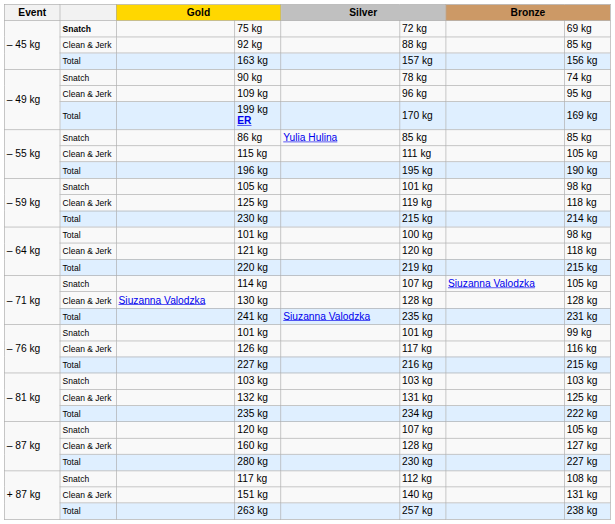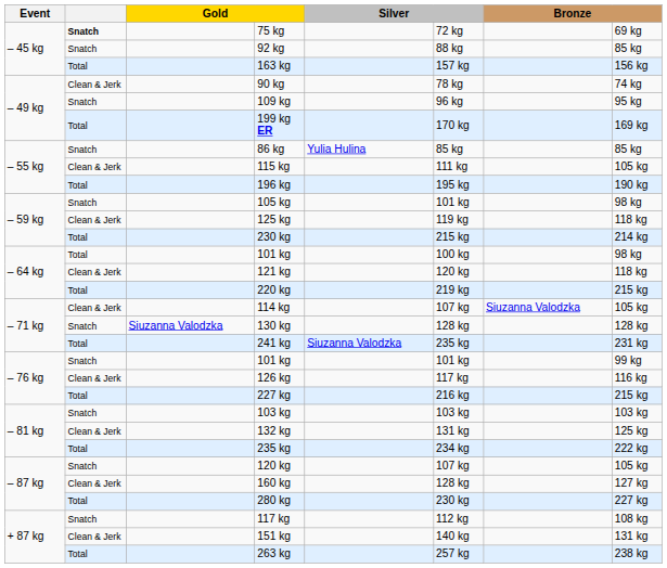92 kg | column 2: Clean & Jerk -> Snatch
90 kg | column 2: Snatch -> Clean & Jerk
109 kg | column 2: Clean & Jerk -> Snatch
114 kg | column 2: Snatch -> Clean & Jerk
130 kg | column 2: Clean & Jerk -> Snatch
